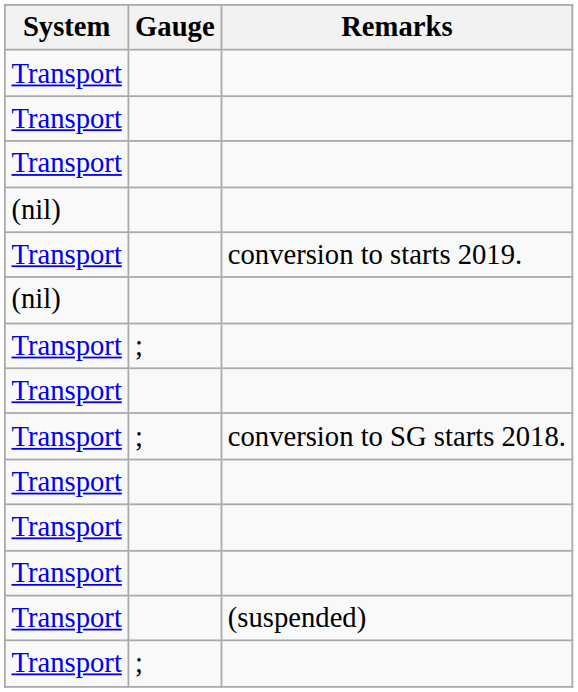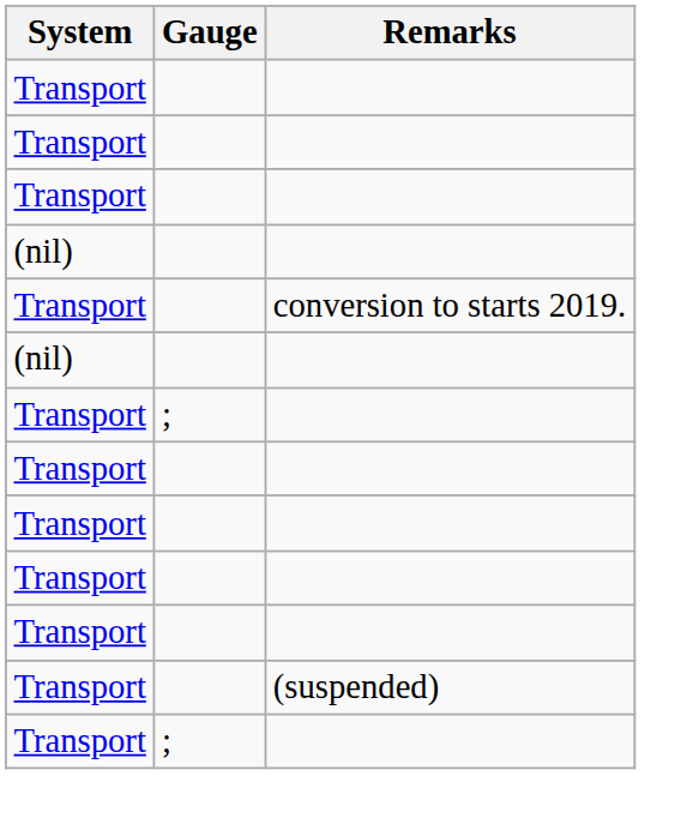- row: Transport | ; | conversion to SG starts 2018.
